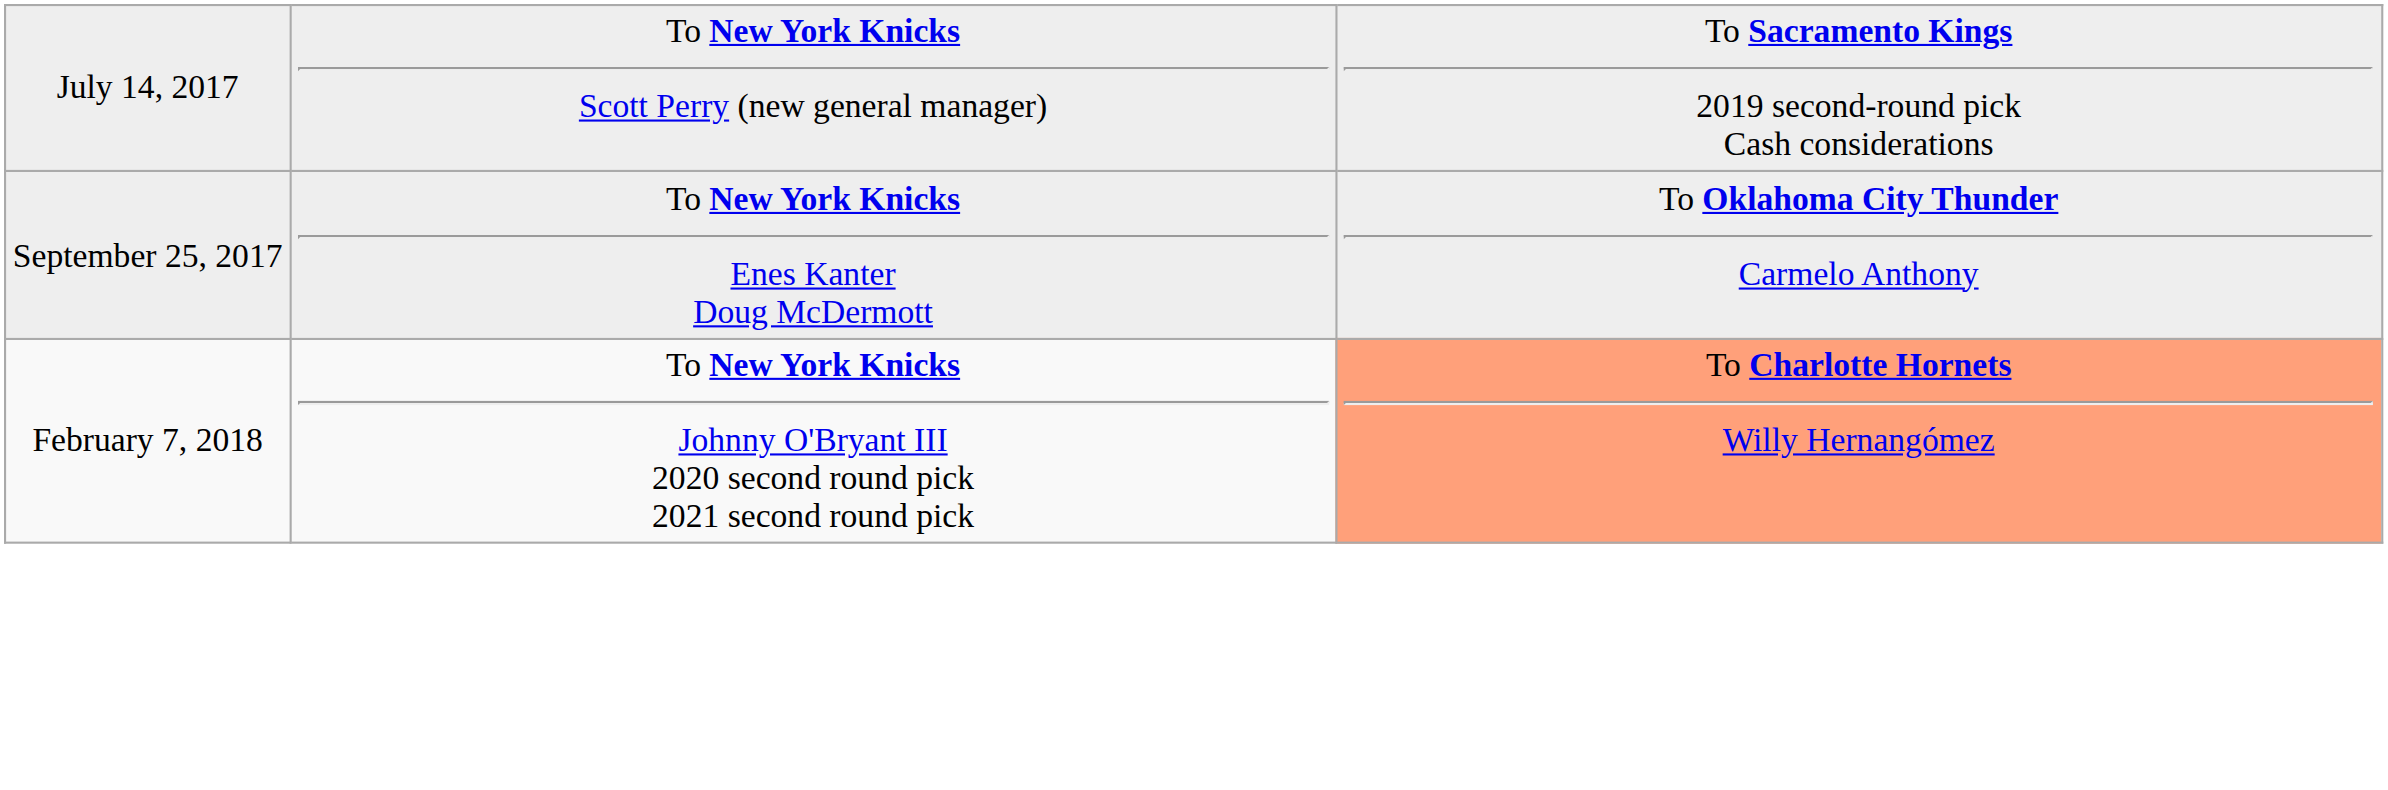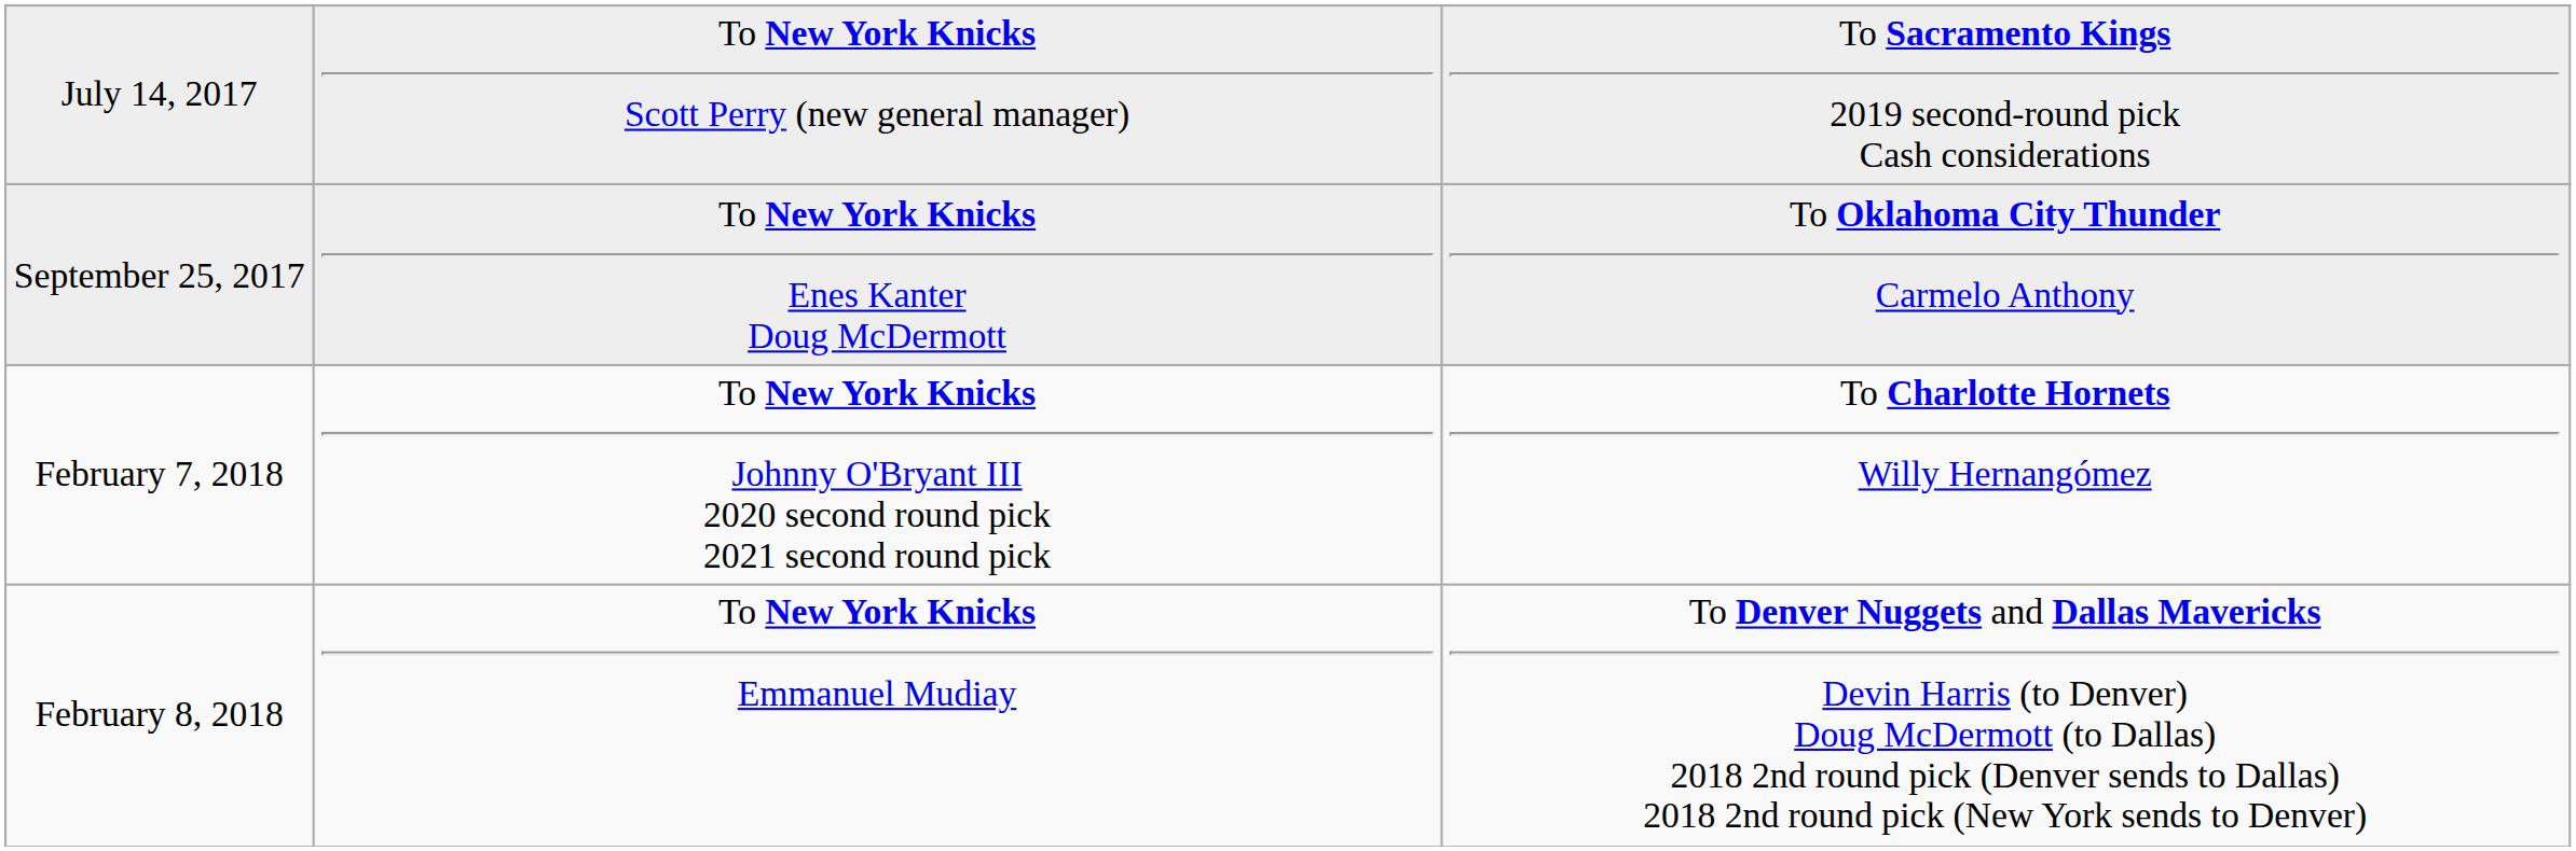February 7, 2018 | column 3: lightsalmon background -> no background
+ row: February 8, 2018 | To New York Knicks Emmanuel Mudiay | To Denver Nuggets and Dallas Mavericks Devin Harris (to Denver) Doug McDermott (to Dallas) 2018 2nd round pick (Denver sends to Dallas) 2018 2nd round pick (New York sends to Denver)
